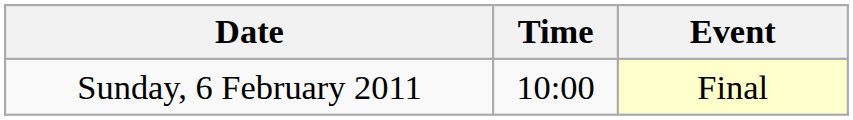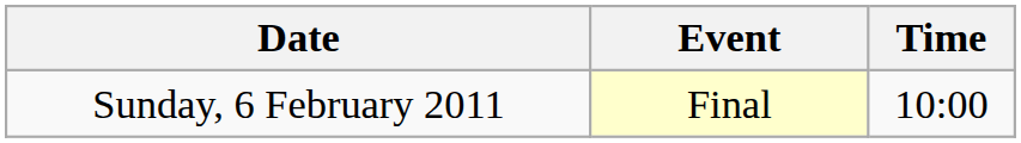columns swapped: Time <-> Event
